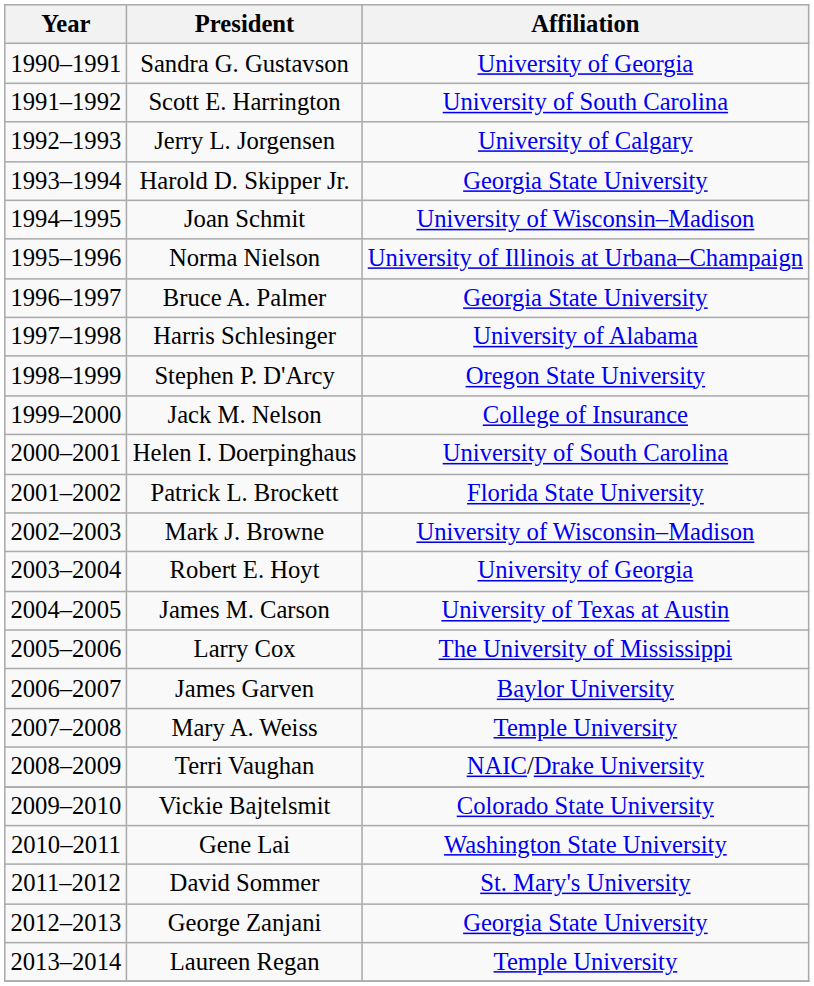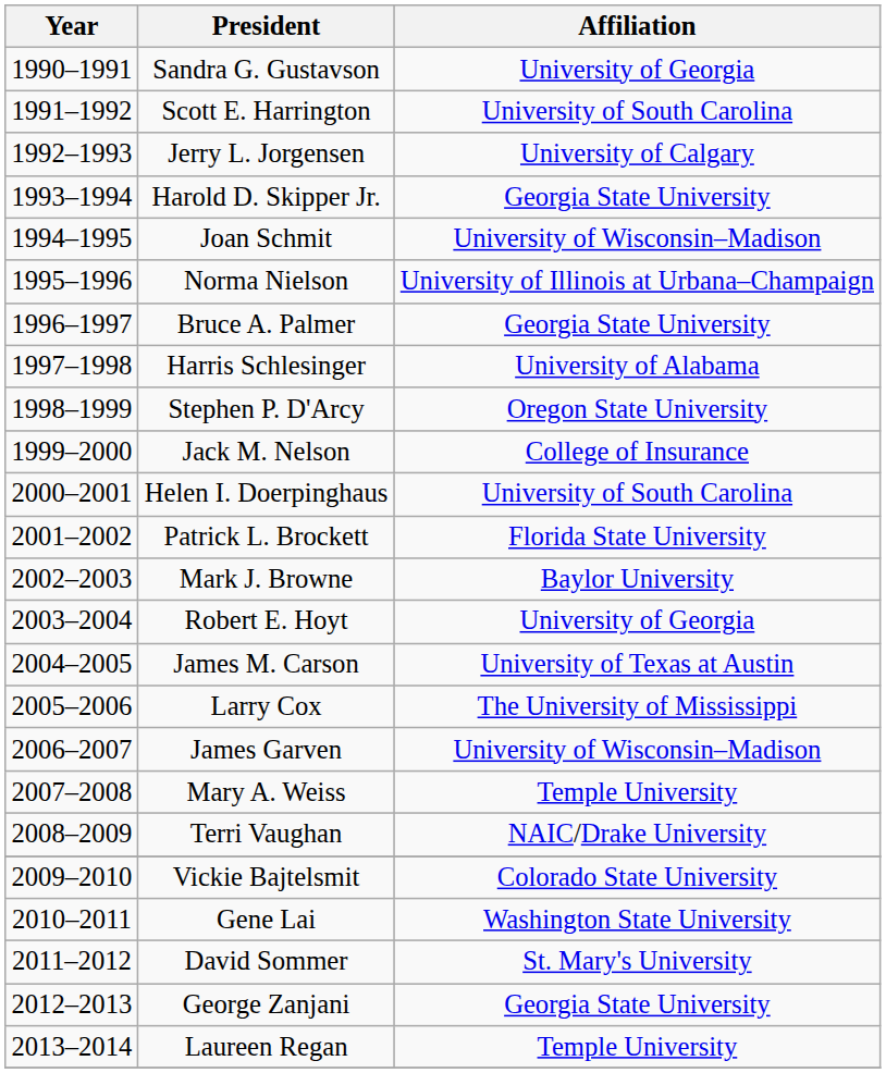Mark J. Browne | Affiliation: University of Wisconsin–Madison -> Baylor University
James Garven | Affiliation: Baylor University -> University of Wisconsin–Madison
